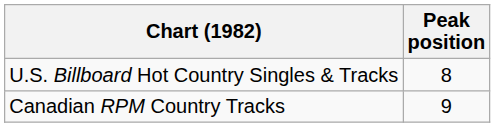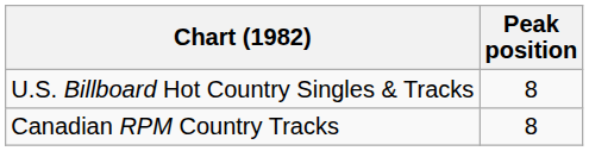Canadian RPM Country Tracks | Peak position: 9 -> 8
